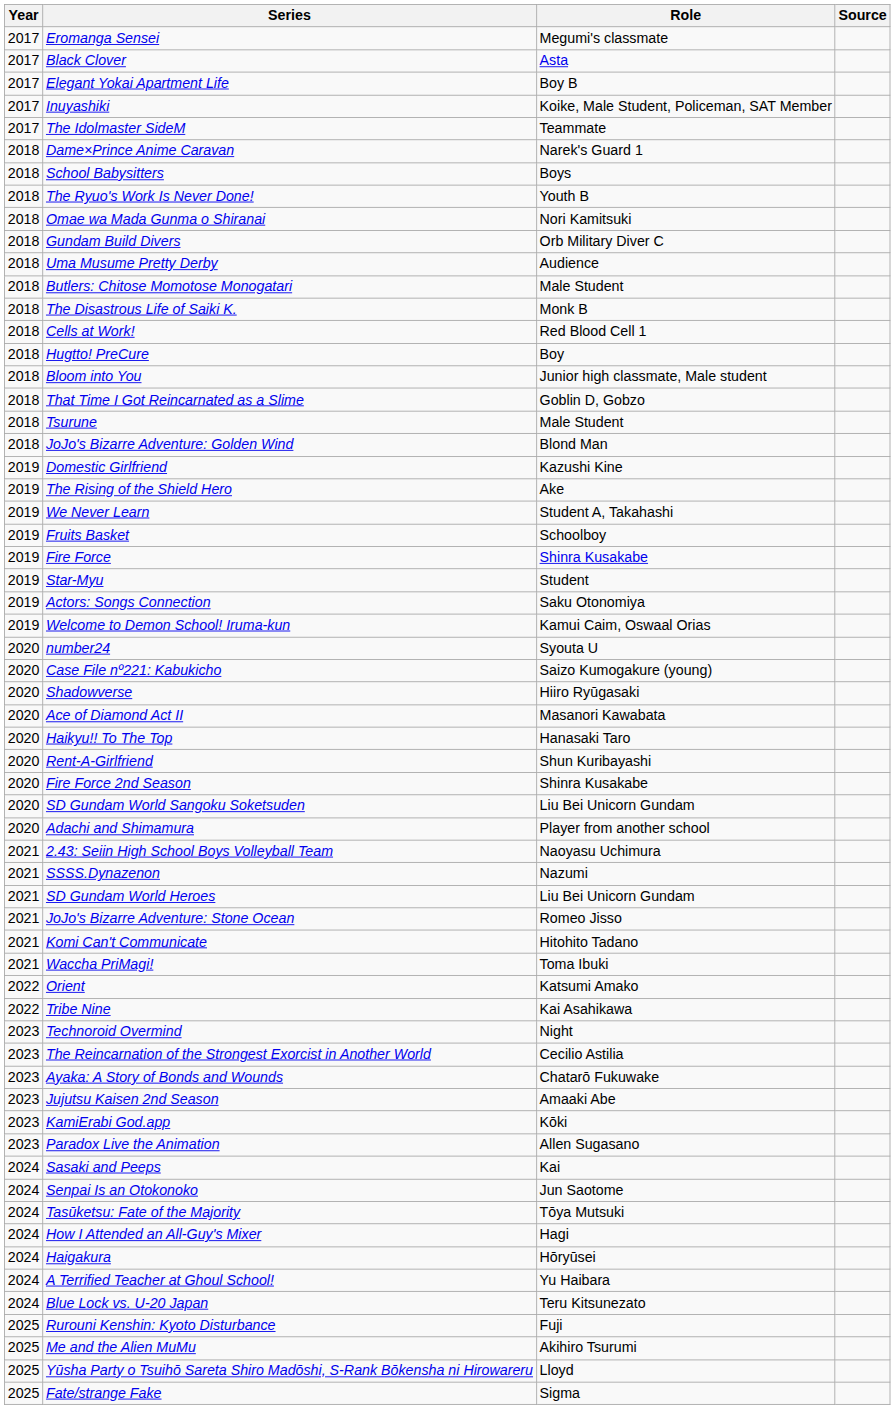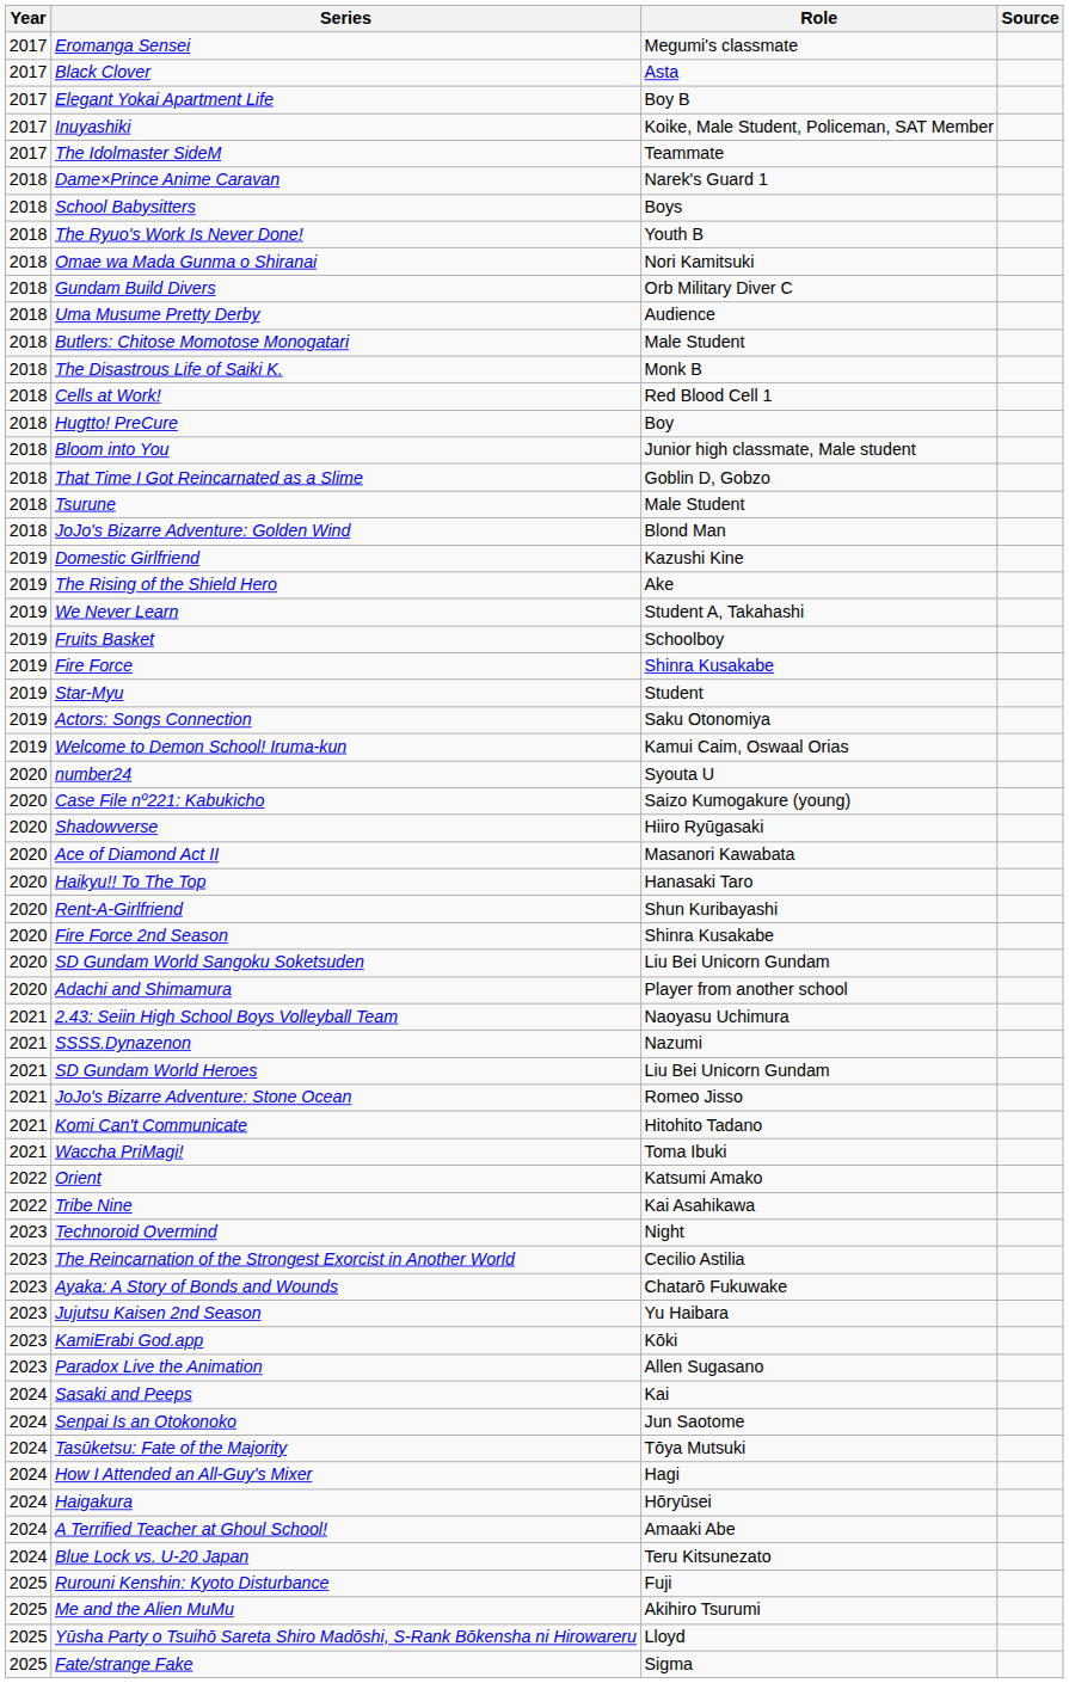Jujutsu Kaisen 2nd Season | Role: Amaaki Abe -> Yu Haibara
A Terrified Teacher at Ghoul School! | Role: Yu Haibara -> Amaaki Abe
